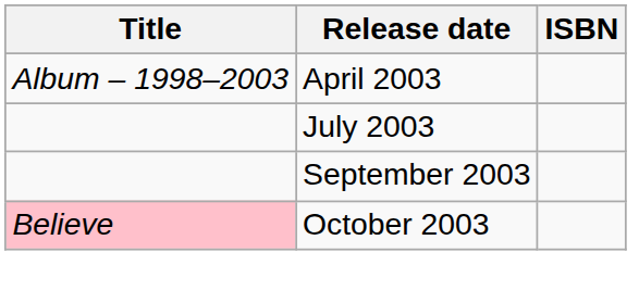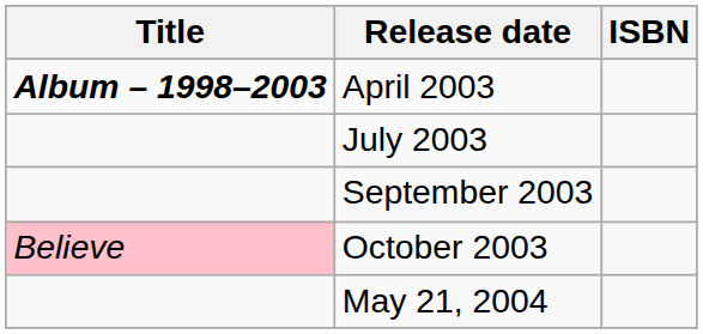April 2003 | Title: normal -> bold
+ row: May 21, 2004
